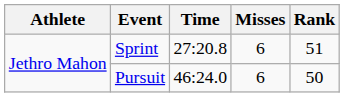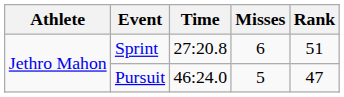Pursuit | Misses: 6 -> 5
Pursuit | Rank: 50 -> 47
